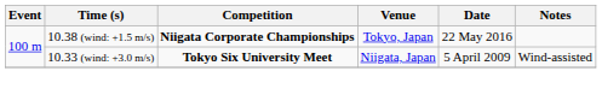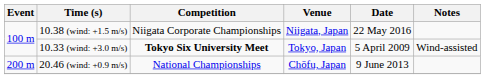10.38 (wind: +1.5 m/s) | Competition: bold -> normal
10.38 (wind: +1.5 m/s) | Venue: Tokyo, Japan -> Niigata, Japan
10.33 (wind: +3.0 m/s) | Venue: Niigata, Japan -> Tokyo, Japan
+ row: 200 m | 20.46 (wind: +0.9 m/s) | National Championships | Chōfu, Japan | 9 June 2013
